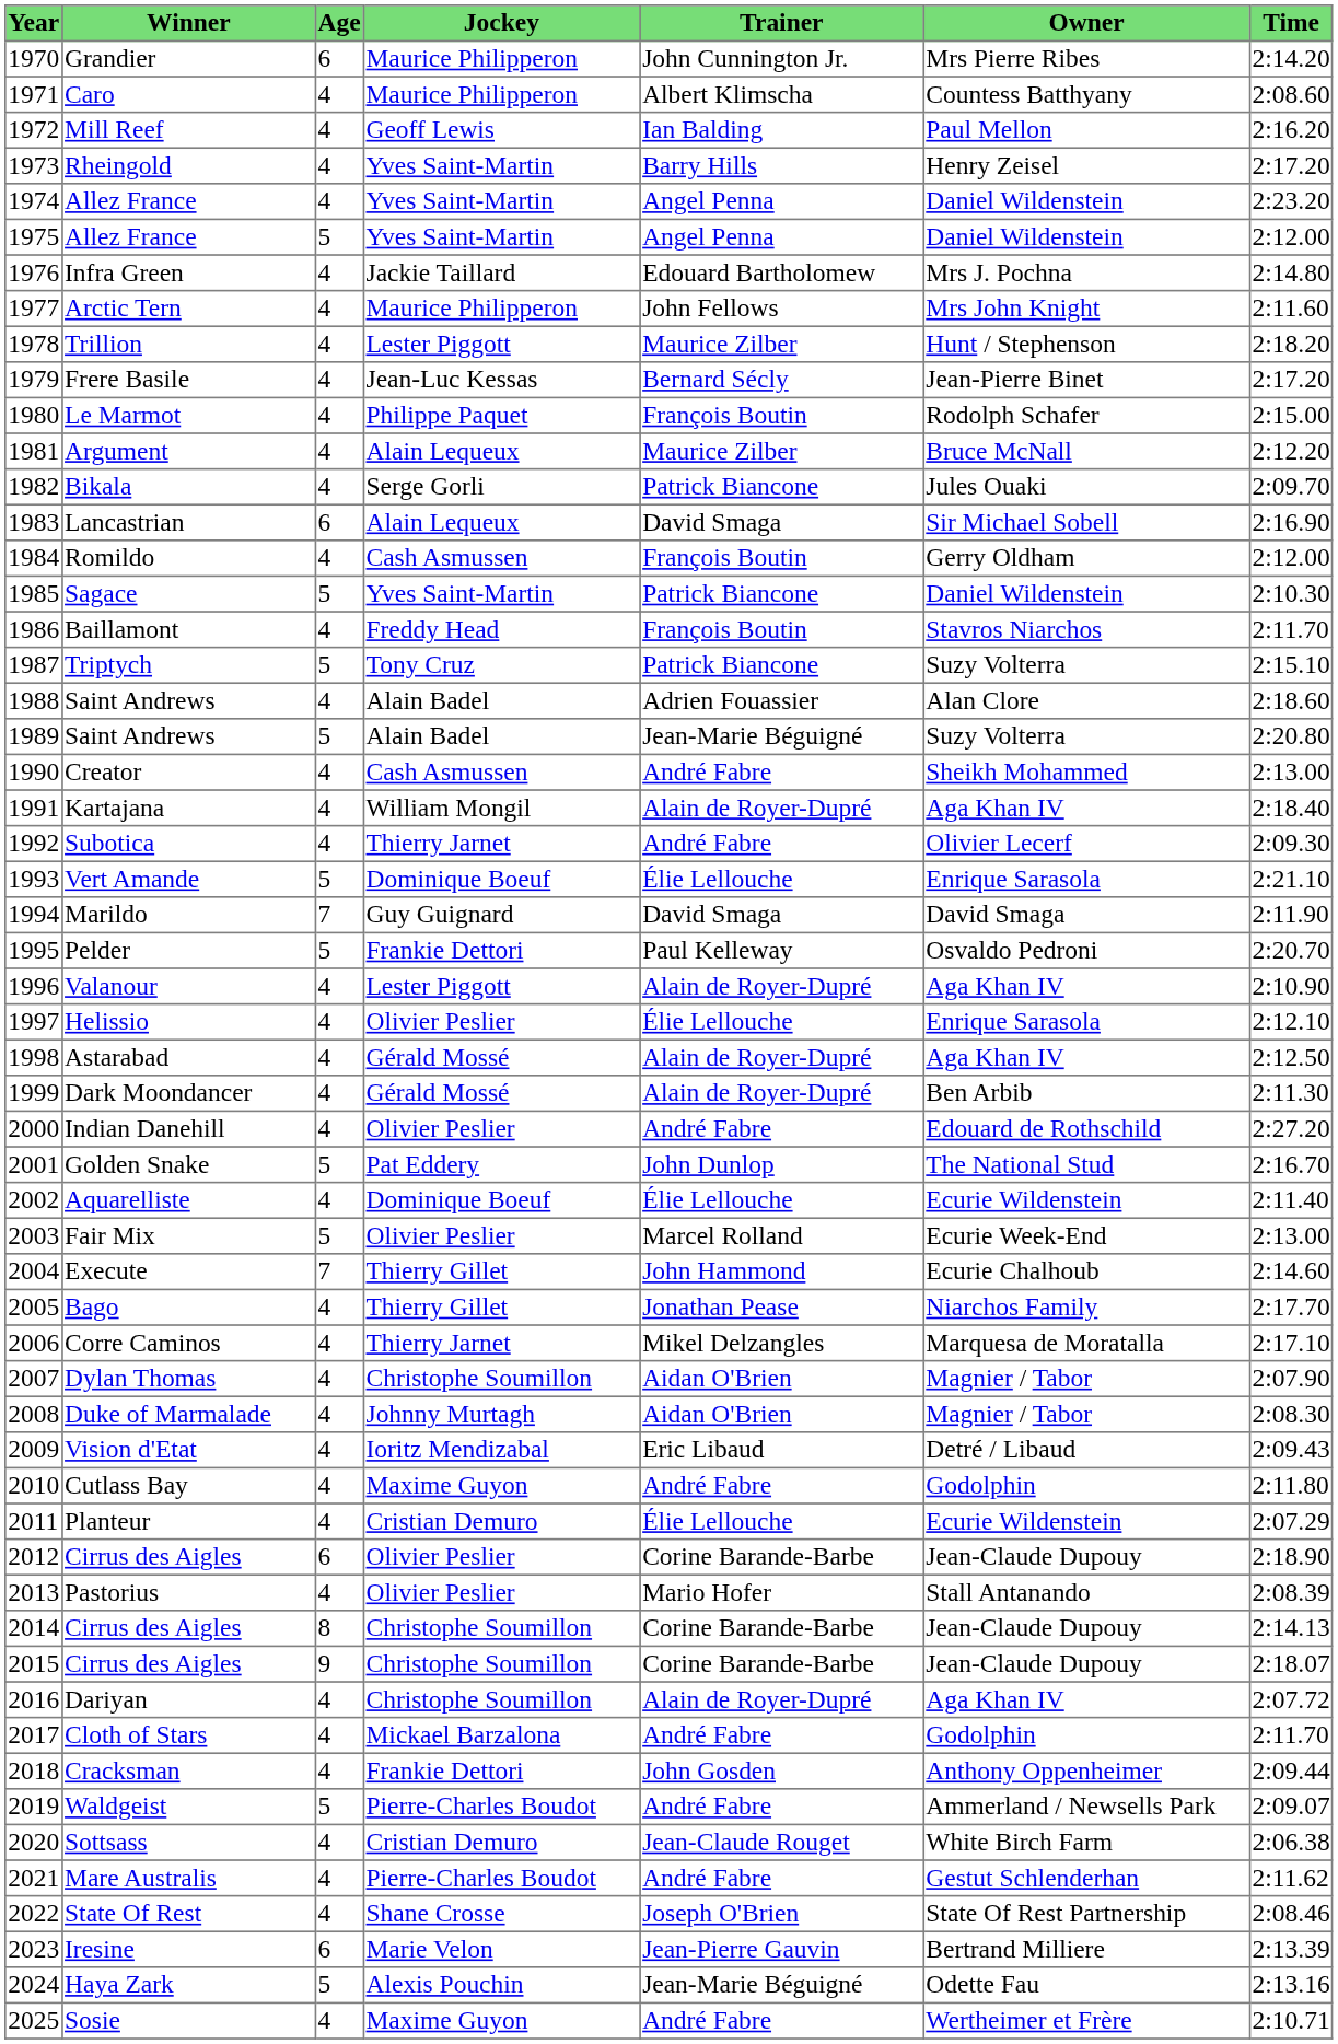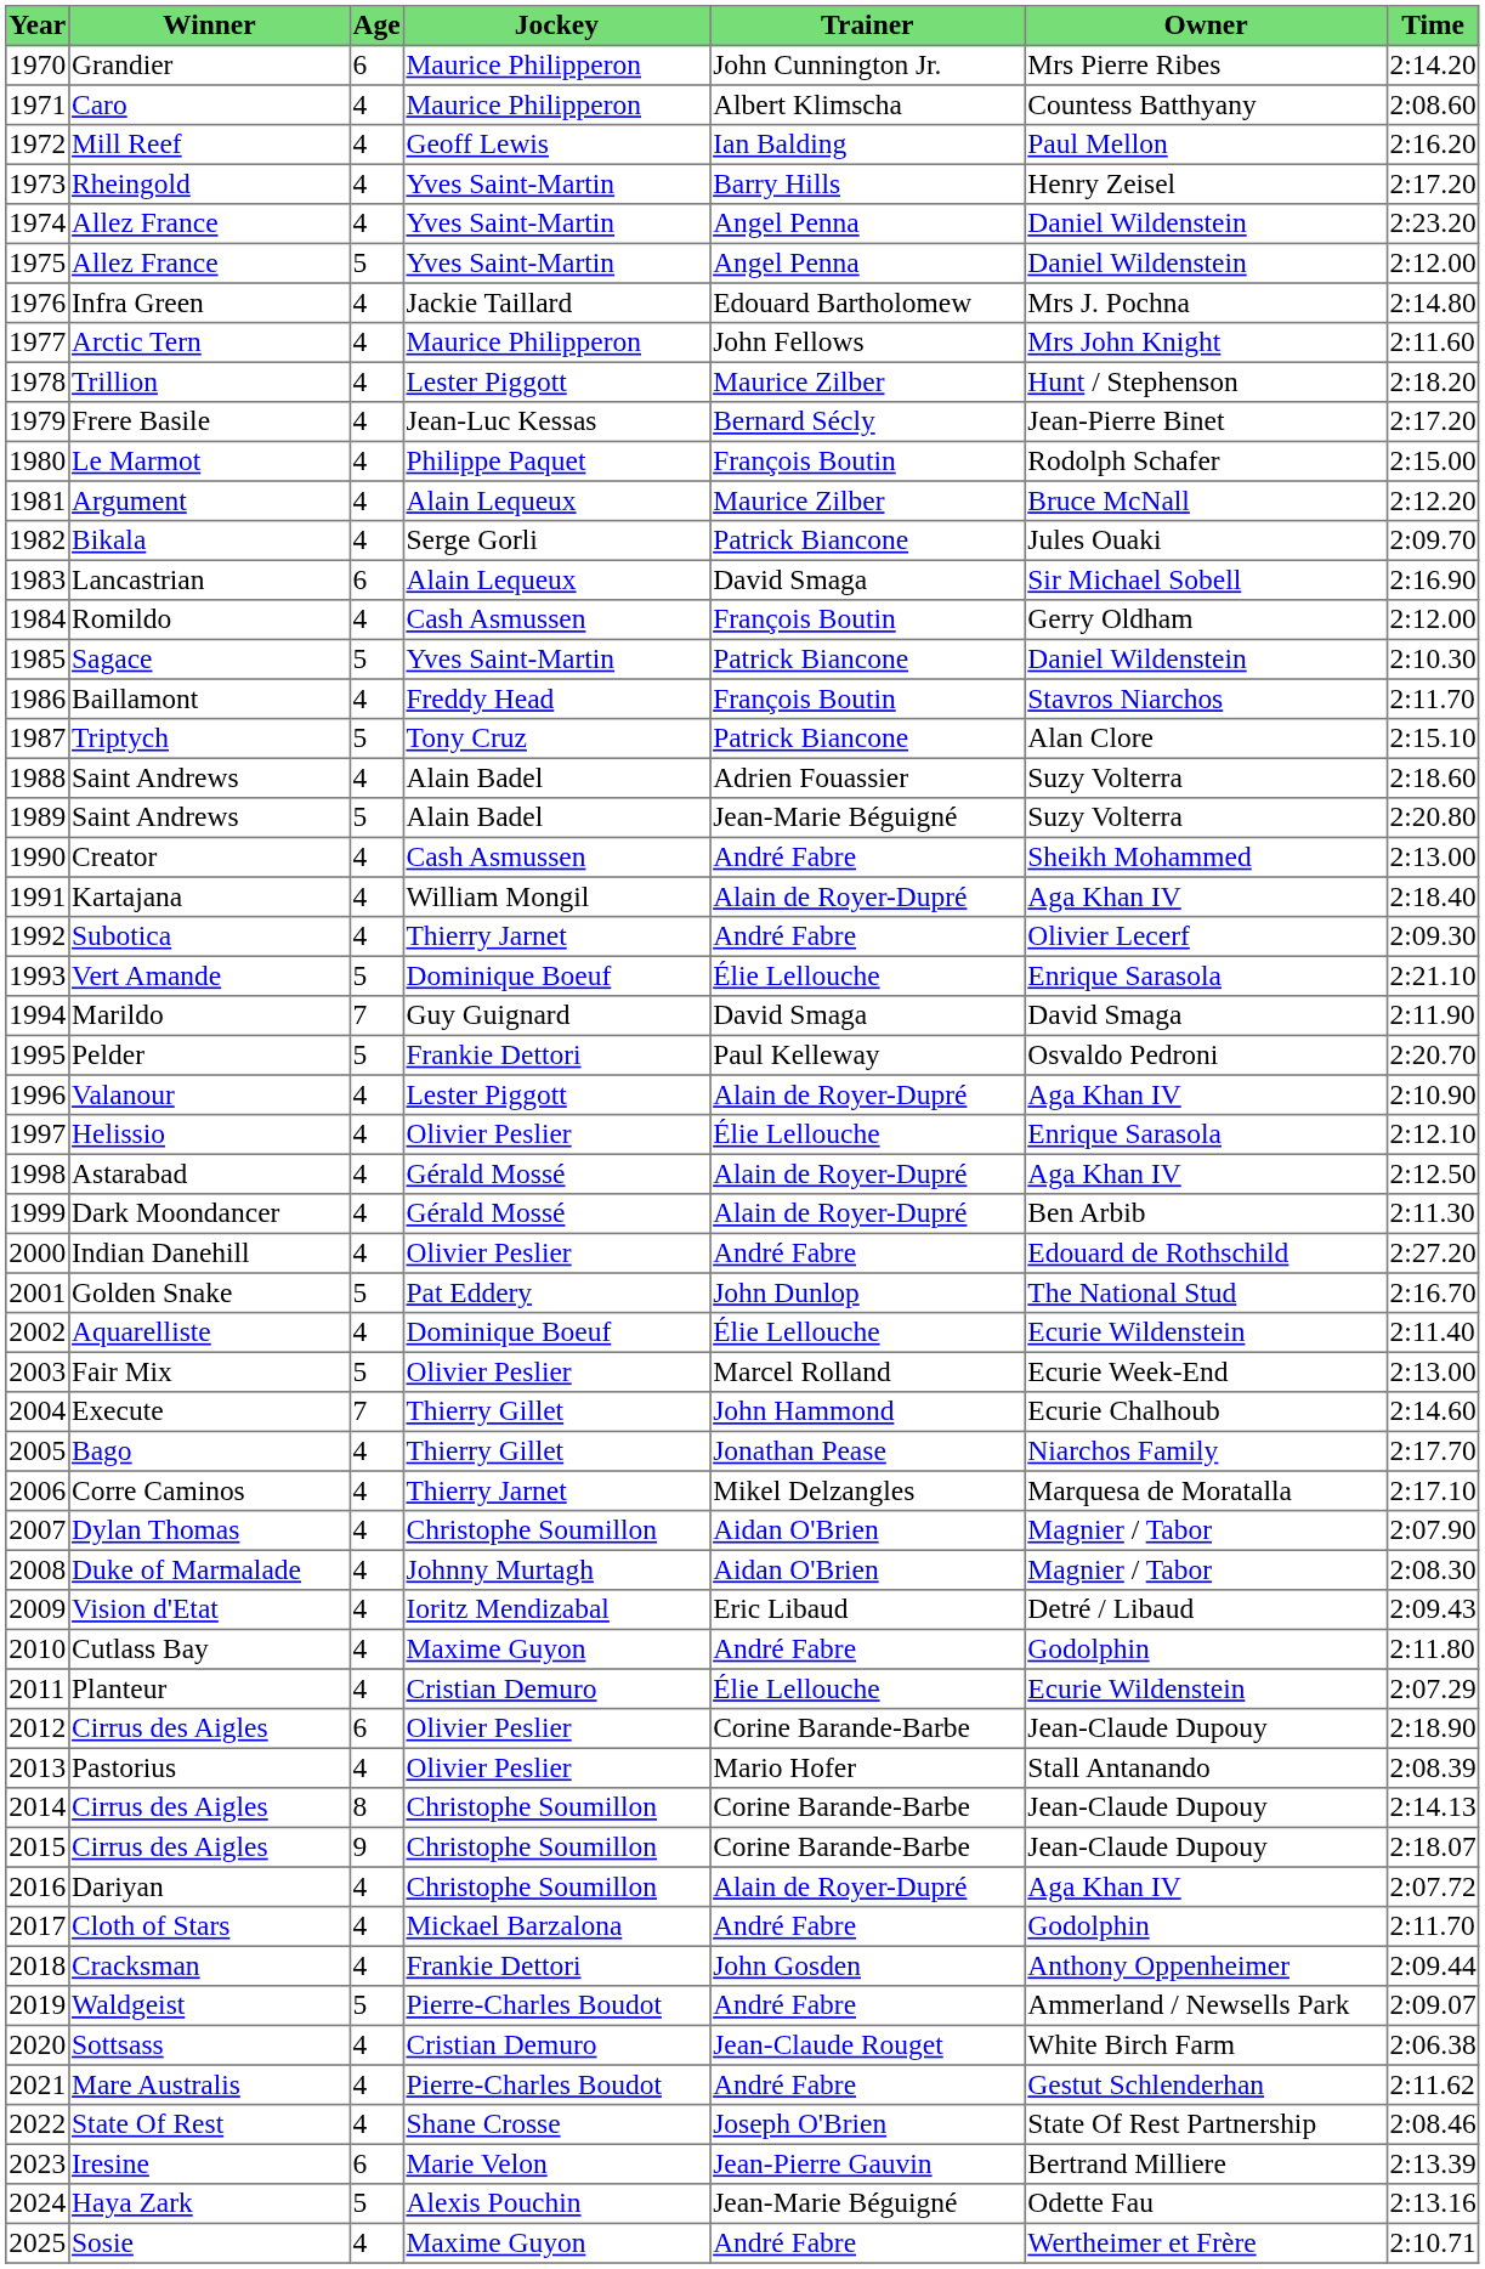Triptych | Owner: Suzy Volterra -> Alan Clore
1988 / Saint Andrews | Owner: Alan Clore -> Suzy Volterra
